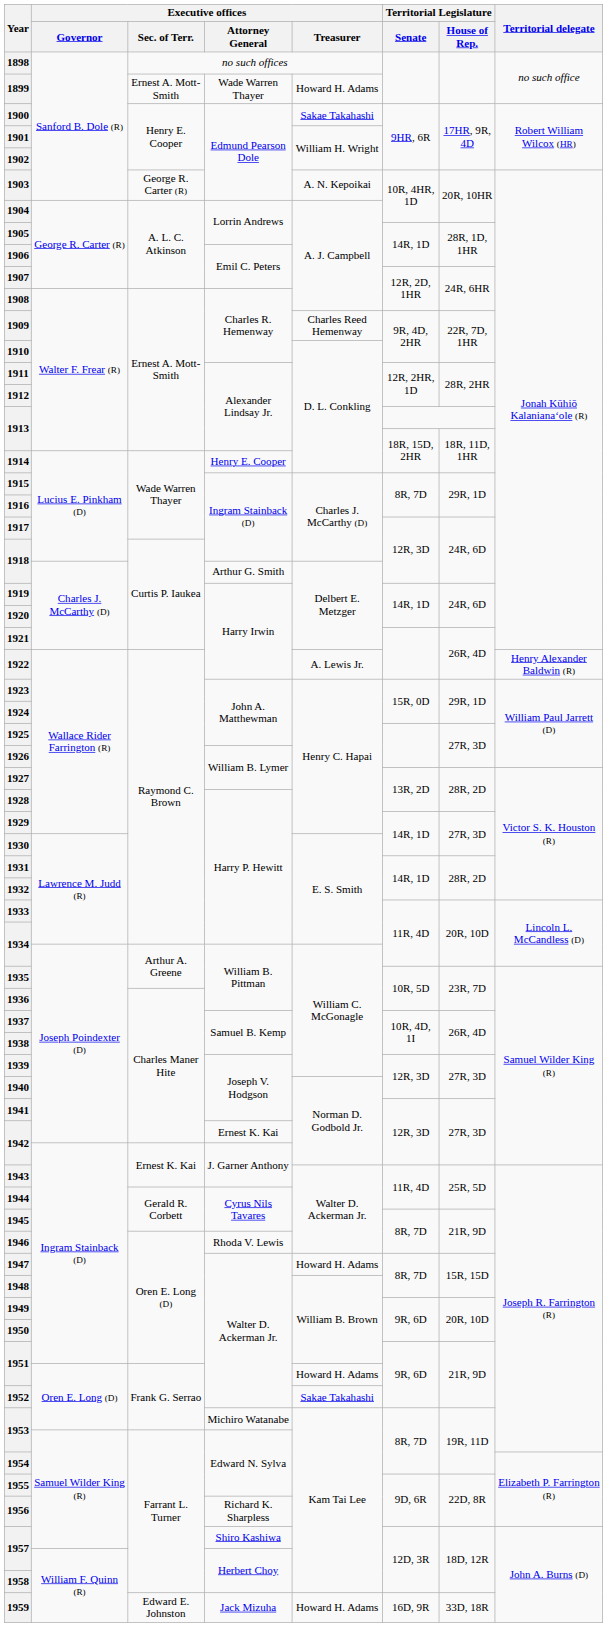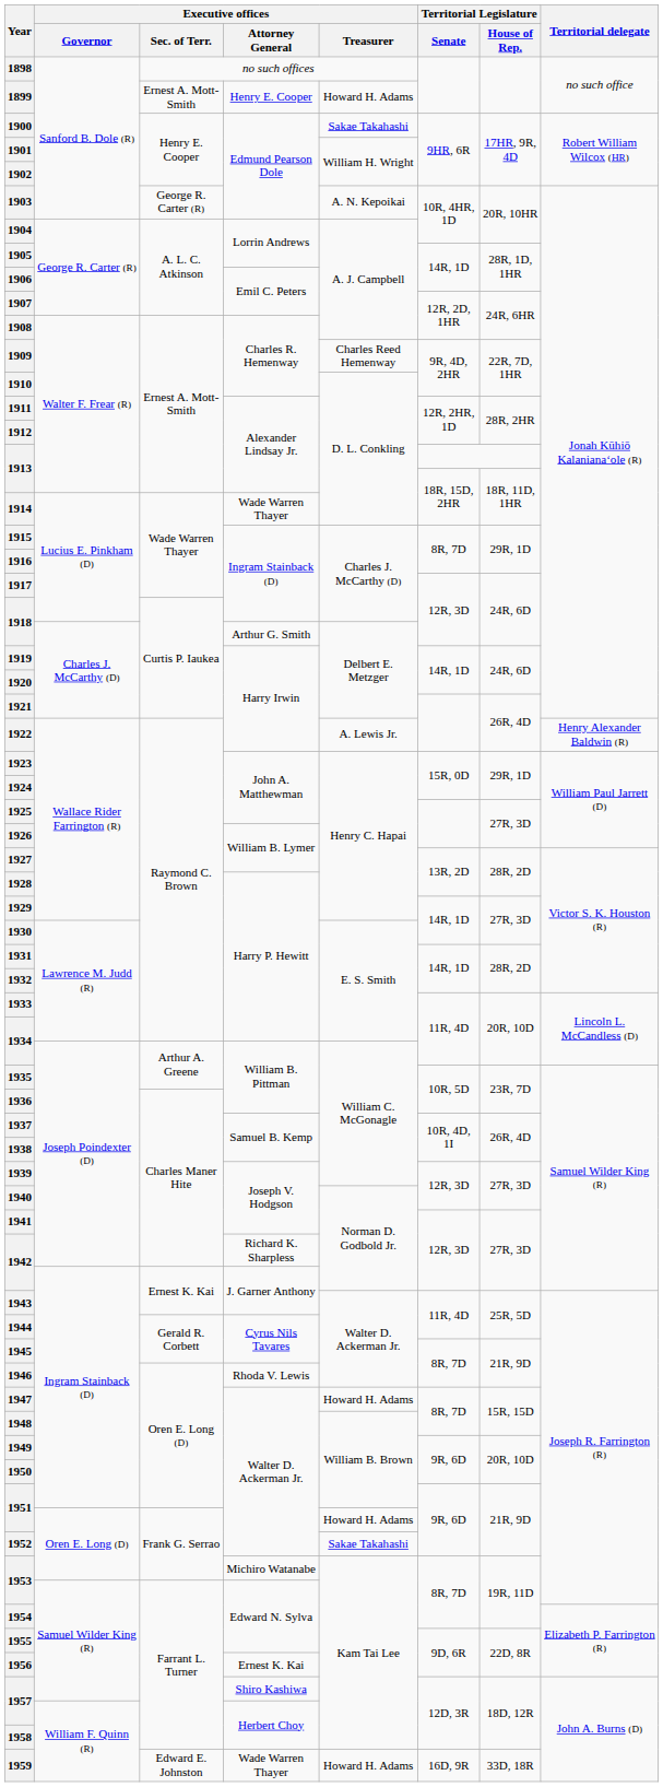1899 | Executive offices / Attorney General: Wade Warren Thayer -> Henry E. Cooper
1914 | Executive offices / Attorney General: Henry E. Cooper -> Wade Warren Thayer
1942 / Joseph Poindexter (D) | Executive offices / Attorney General: Ernest K. Kai -> Richard K. Sharpless
1956 | Executive offices / Attorney General: Richard K. Sharpless -> Ernest K. Kai
1959 | Executive offices / Attorney General: Jack Mizuha -> Wade Warren Thayer
